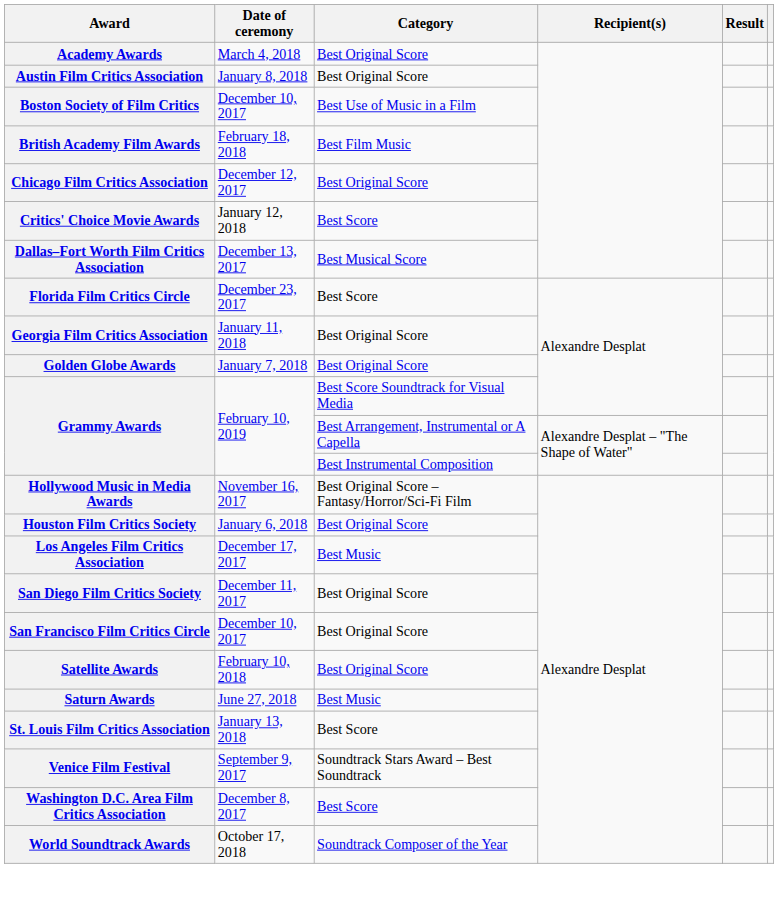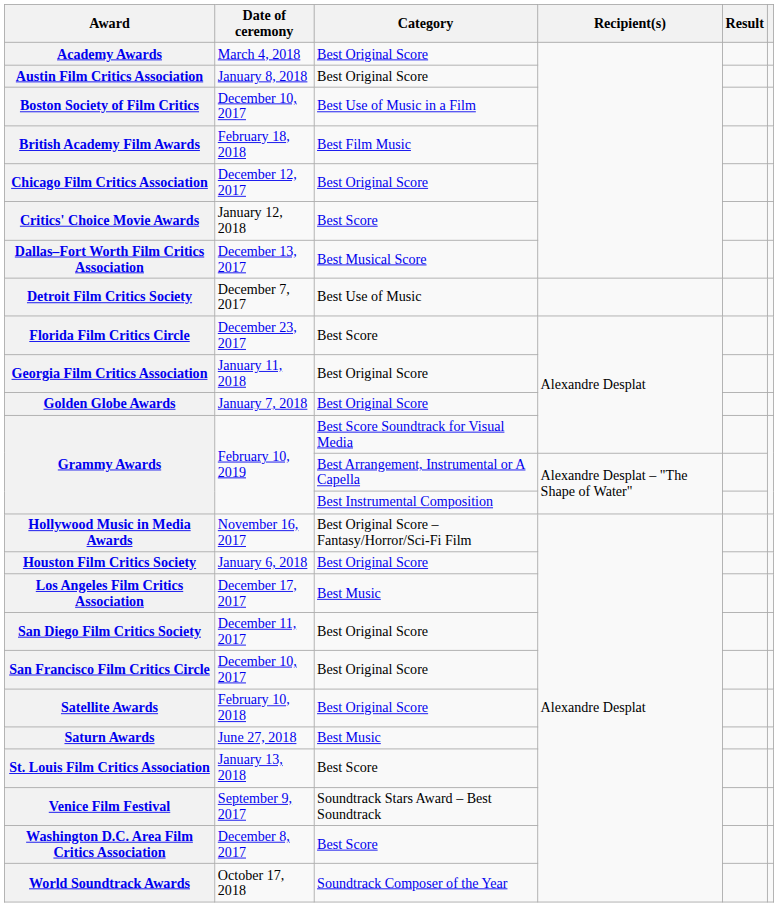+ row: Detroit Film Critics Society | December 7, 2017 | Best Use of Music
